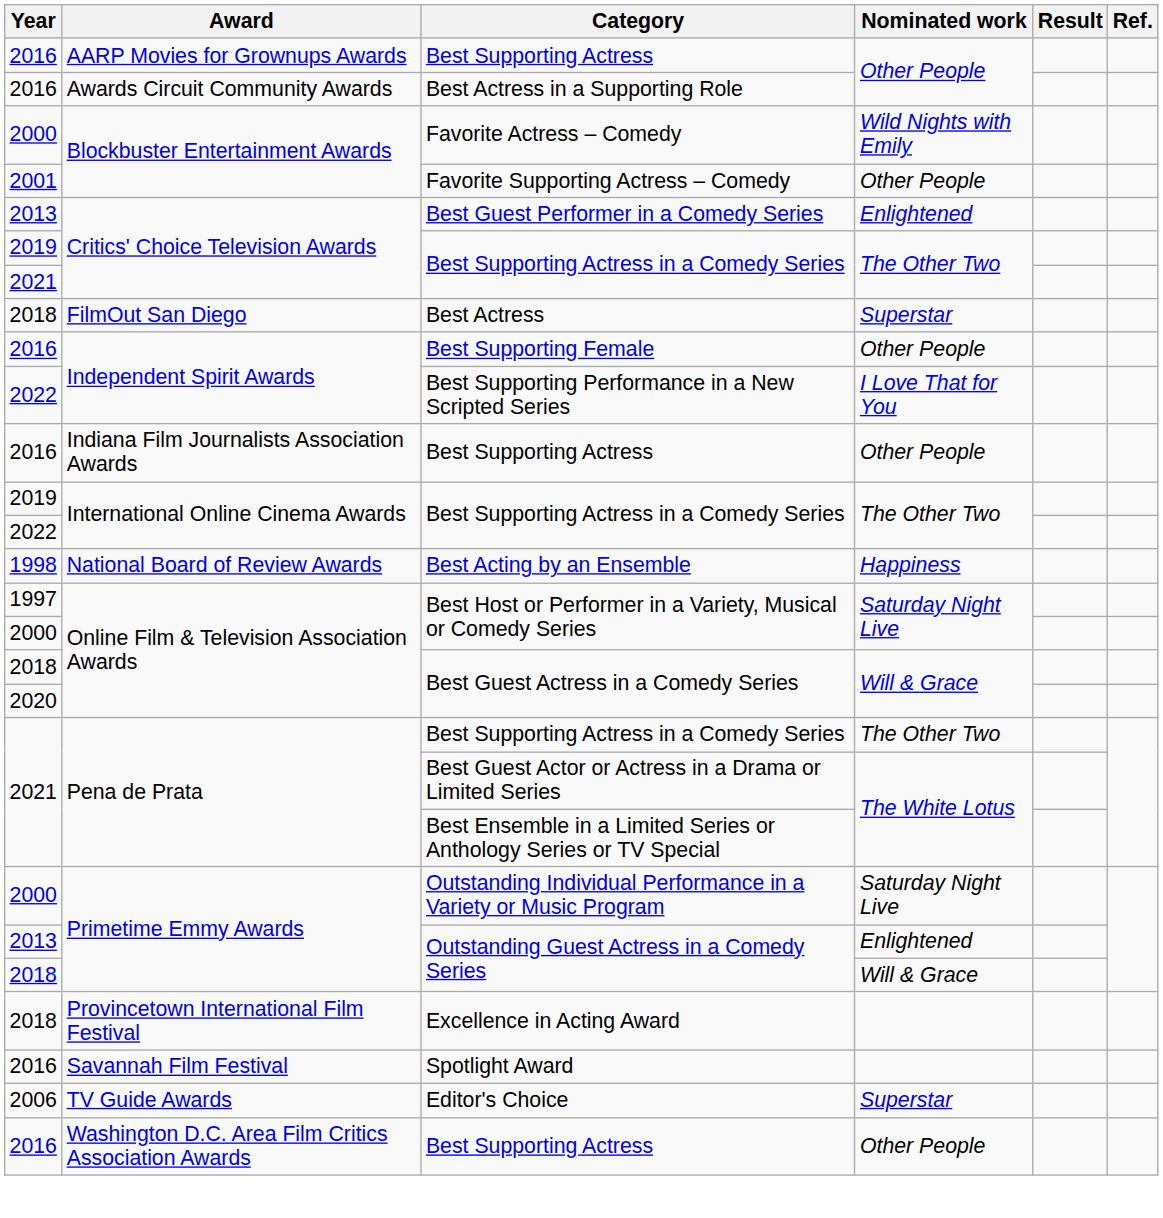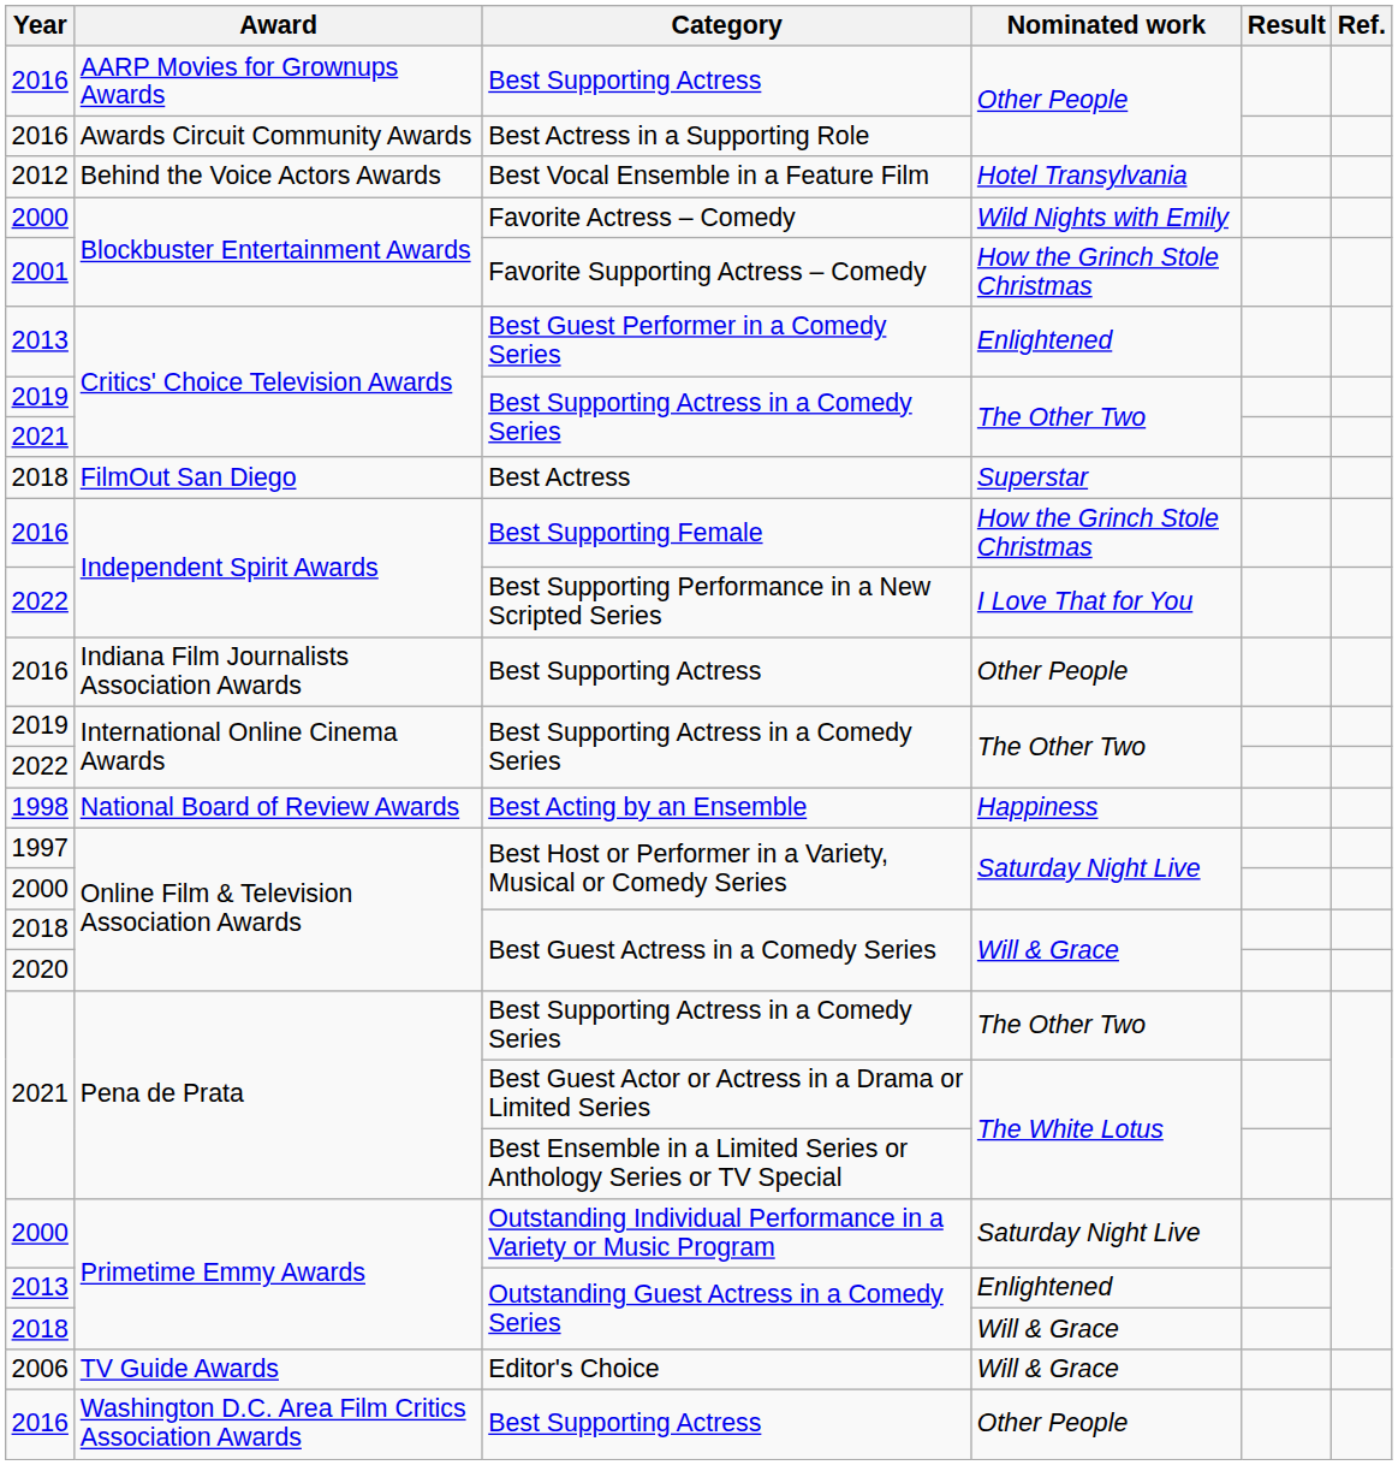+ row: 2012 | Behind the Voice Actors Awards | Best Vocal Ensemble in a Feature Film | Hotel Transylvania
Favorite Supporting Actress – Comedy | Nominated work: Other People -> How the Grinch Stole Christmas
Best Supporting Female | Nominated work: Other People -> How the Grinch Stole Christmas
- row: 2018 | Provincetown International Film Festival | Excellence in Acting Award
- row: 2016 | Savannah Film Festival | Spotlight Award
Editor's Choice | Nominated work: Superstar -> Will & Grace
